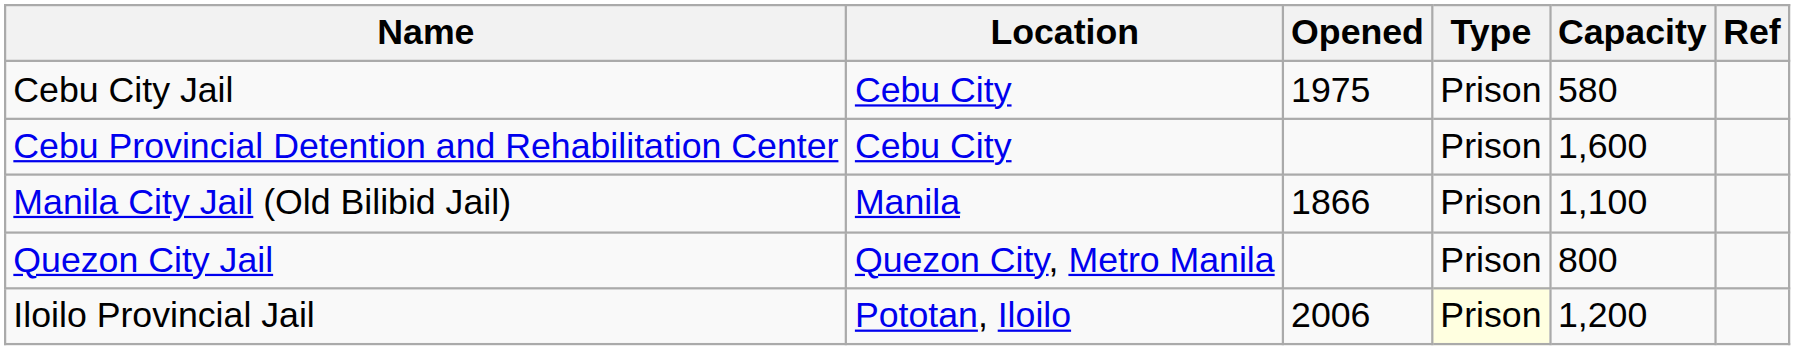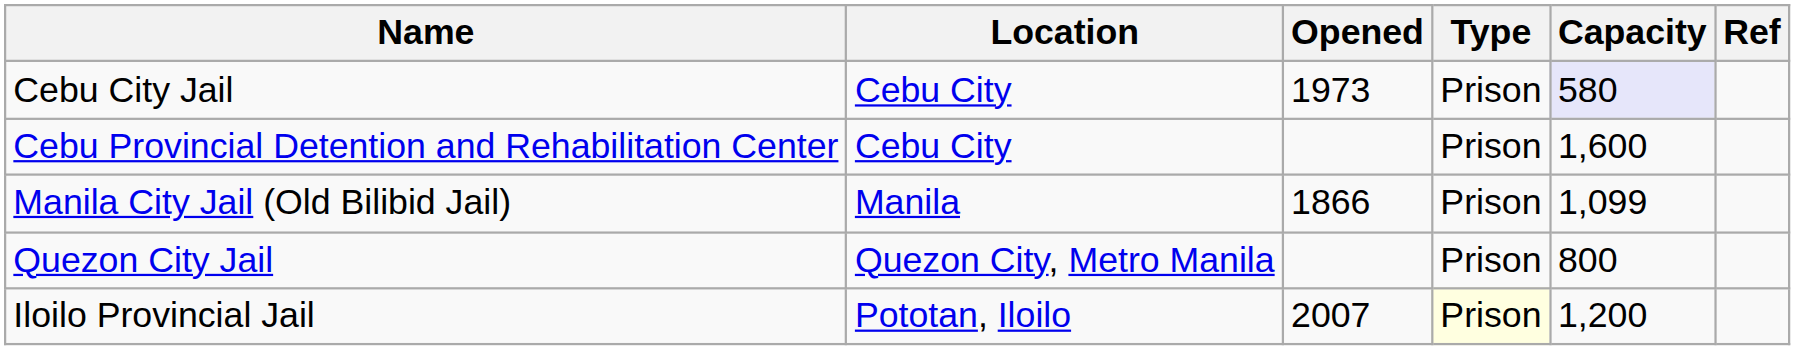Cebu City Jail | Opened: 1975 -> 1973
Cebu City Jail | Capacity: no background -> lavender background
Manila City Jail (Old Bilibid Jail) | Capacity: 1,100 -> 1,099
Iloilo Provincial Jail | Opened: 2006 -> 2007
